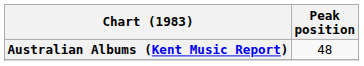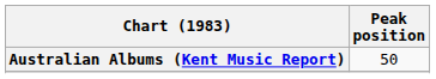Australian Albums (Kent Music Report) | Peak position: 48 -> 50
